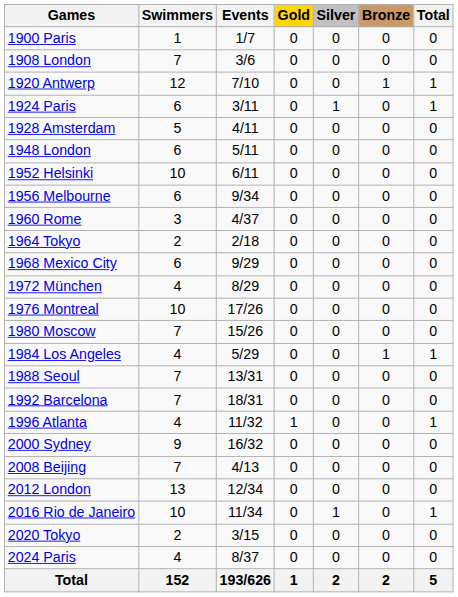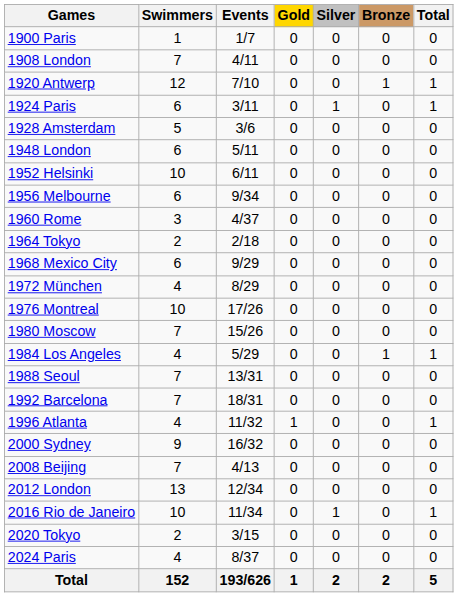1908 London | Events: 3/6 -> 4/11
1928 Amsterdam | Events: 4/11 -> 3/6
